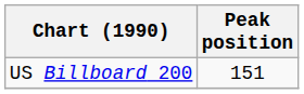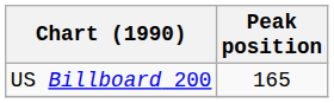US Billboard 200 | Peak position: 151 -> 165
